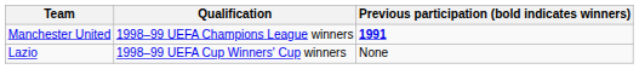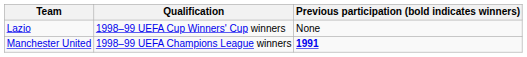rows swapped: Manchester United <-> Lazio
